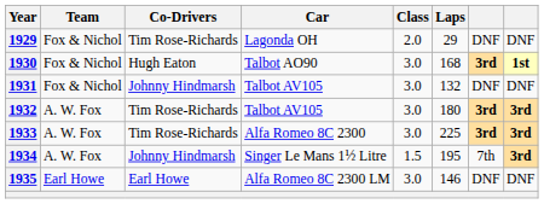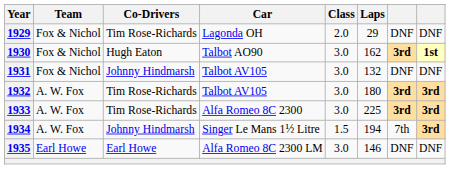1930 | Laps: 168 -> 162
1934 | Laps: 195 -> 194
